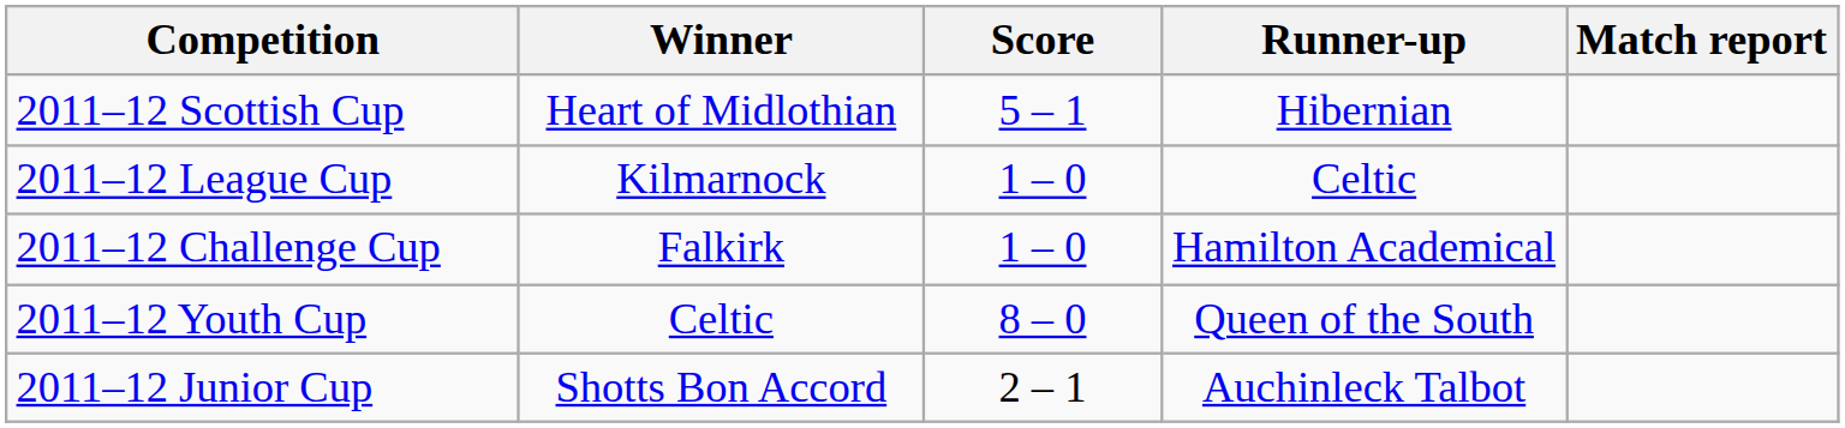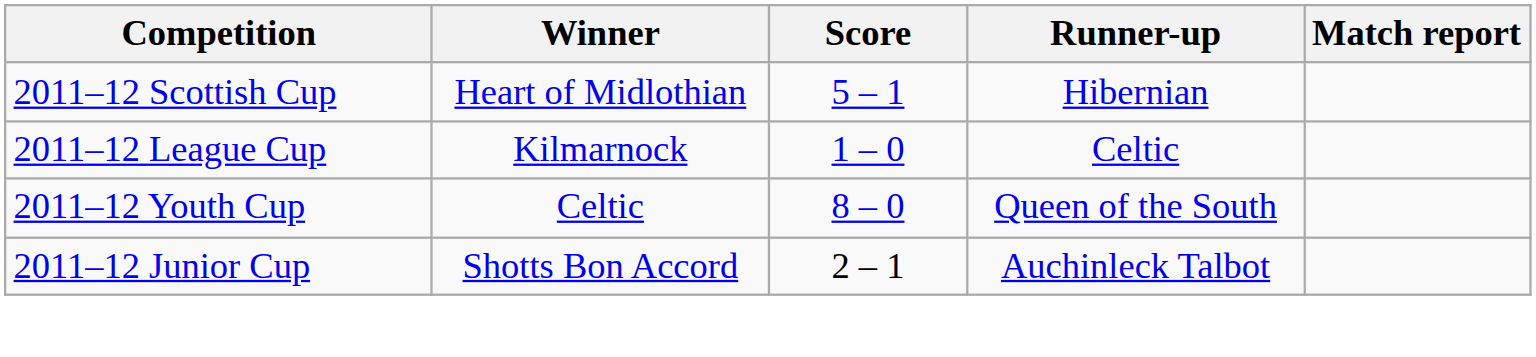- row: 2011–12 Challenge Cup | Falkirk | 1 – 0 | Hamilton Academical
